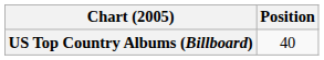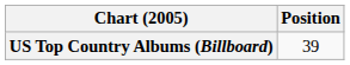US Top Country Albums (Billboard) | Position: 40 -> 39
